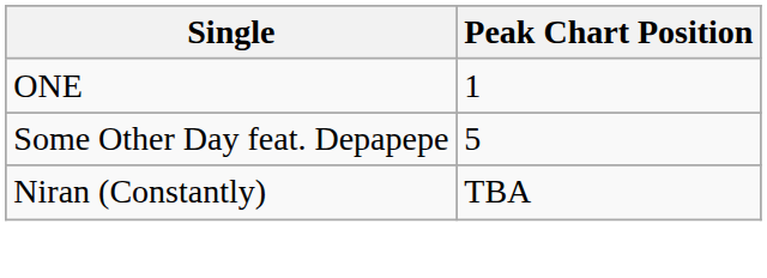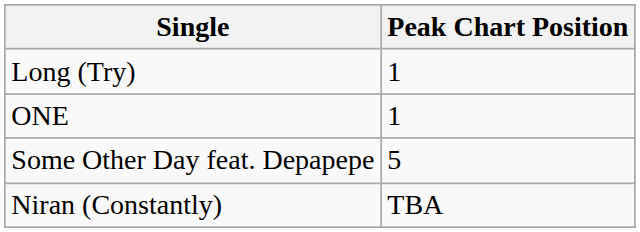+ row: Long (Try) | 1
